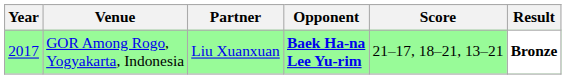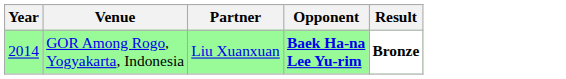- column: Score | 21–17, 18–21, 13–21
GOR Among Rogo, Yogyakarta, Indonesia | Year: 2017 -> 2014
